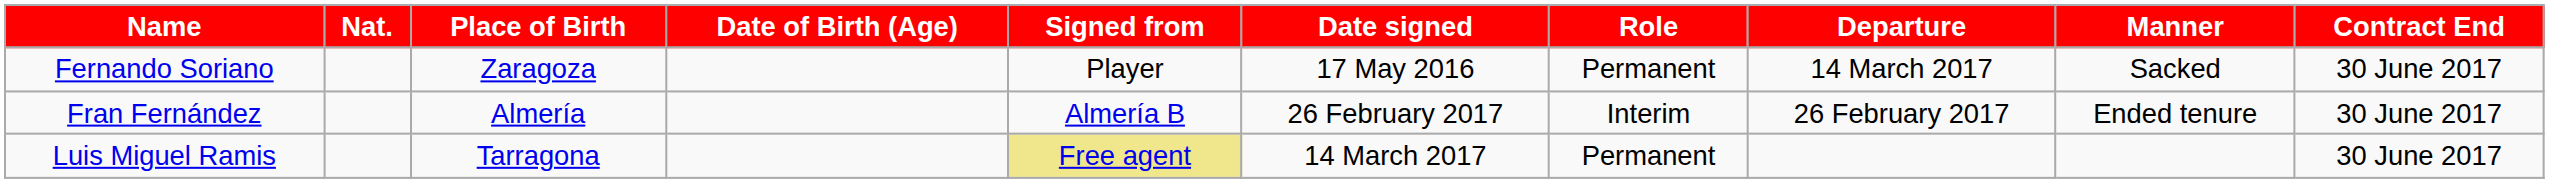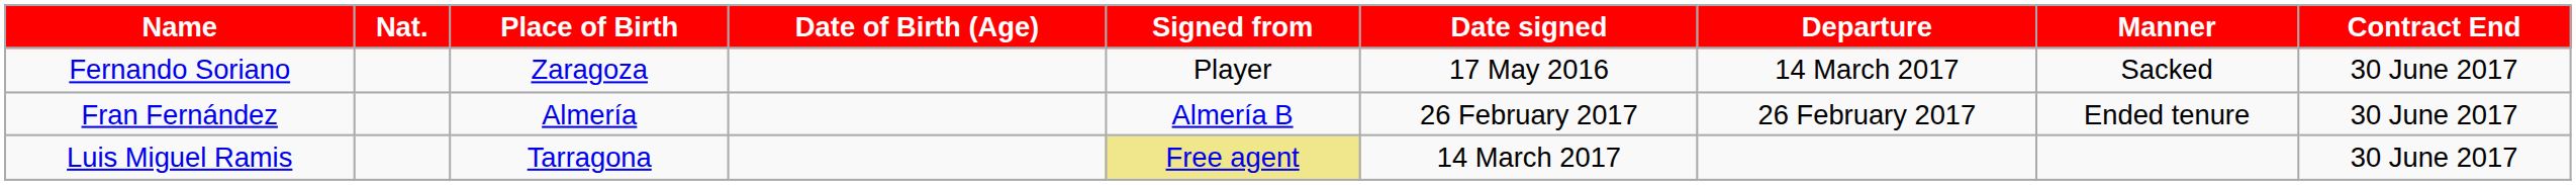- column: Role | Permanent | Interim | Permanent
